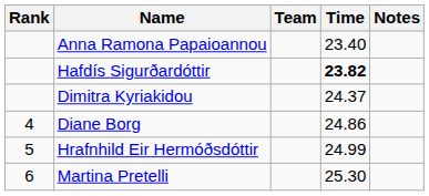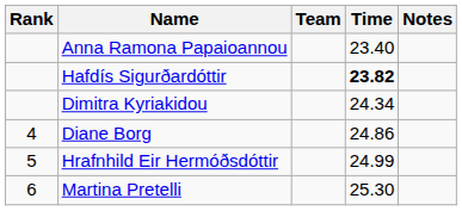Dimitra Kyriakidou | Time: 24.37 -> 24.34
